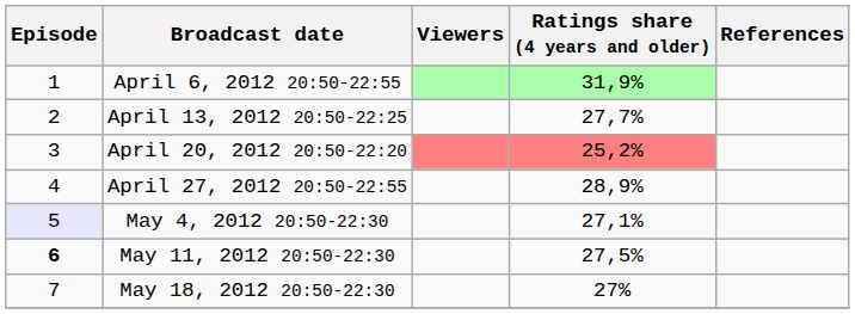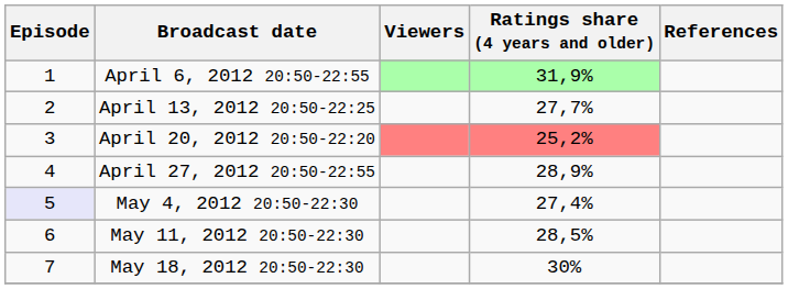May 4, 2012 20:50-22:30 | Ratings share (4 years and older): 27,1% -> 27,4%
May 11, 2012 20:50-22:30 | Episode: bold -> normal
May 11, 2012 20:50-22:30 | Ratings share (4 years and older): 27,5% -> 28,5%
May 18, 2012 20:50-22:30 | Ratings share (4 years and older): 27% -> 30%
